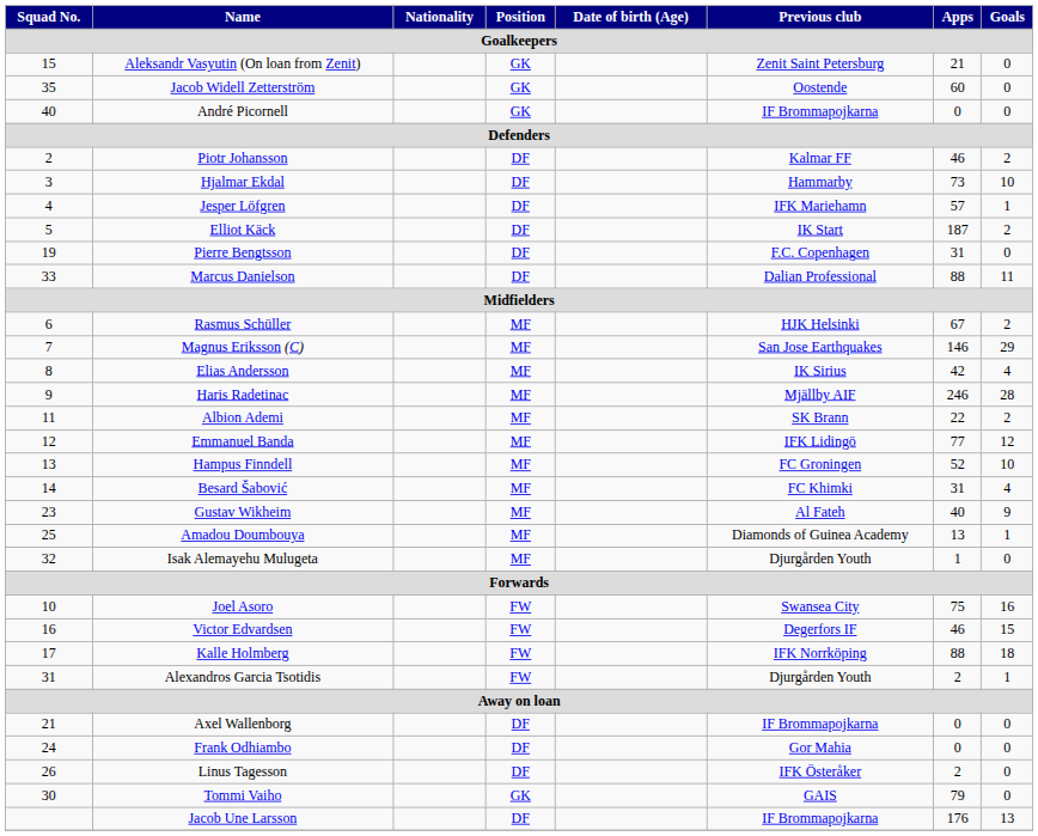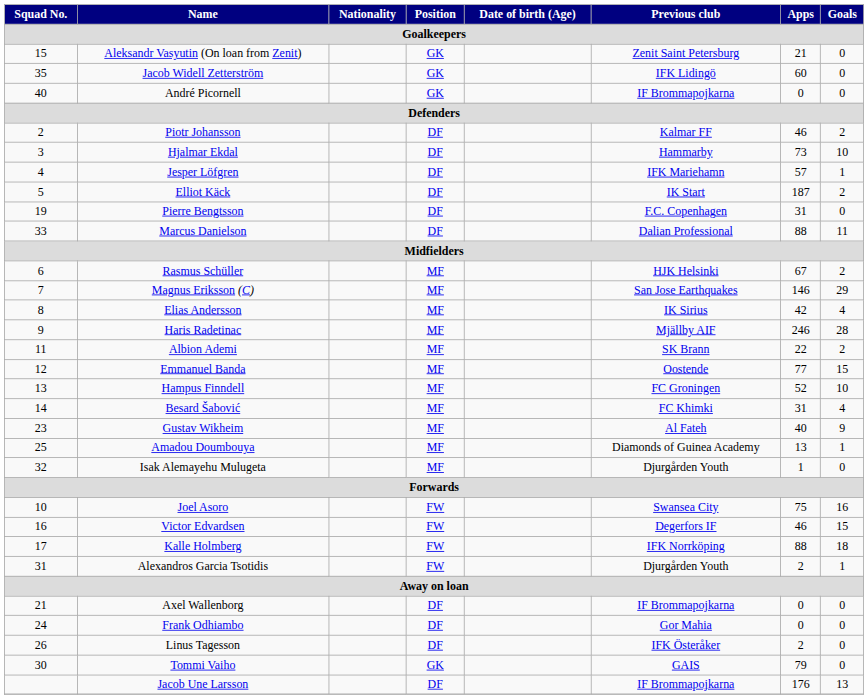Jacob Widell Zetterström | Previous club: Oostende -> IFK Lidingö
Emmanuel Banda | Previous club: IFK Lidingö -> Oostende
Emmanuel Banda | Goals: 12 -> 15
